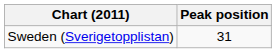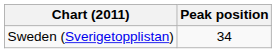Sweden (Sverigetopplistan) | Peak position: 31 -> 34
